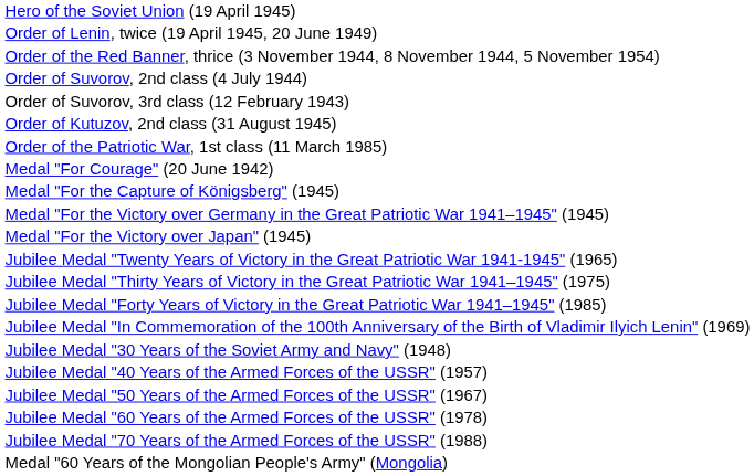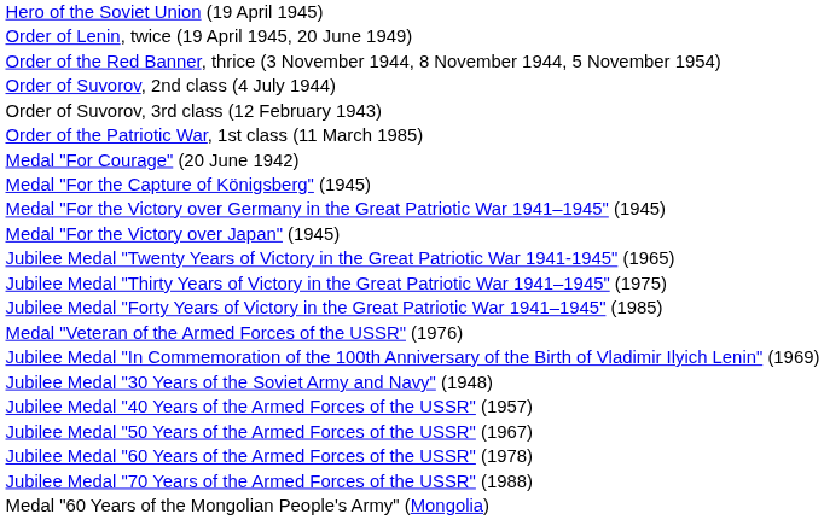- row: Order of Kutuzov, 2nd class (31 August 1945)
+ row: Medal "Veteran of the Armed Forces of the USSR" (1976)
